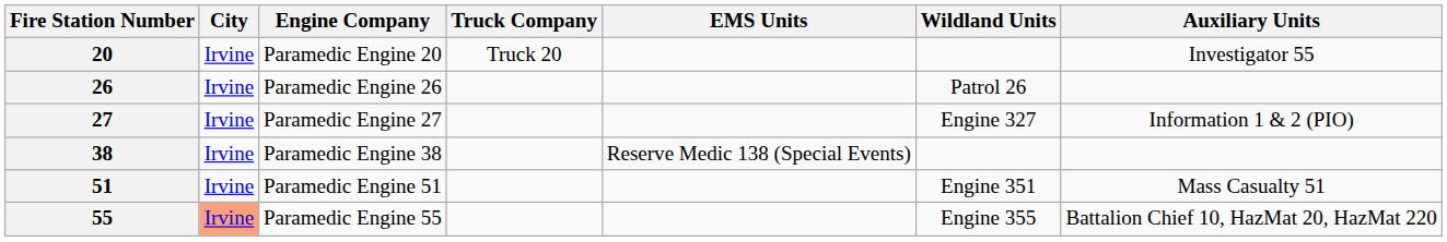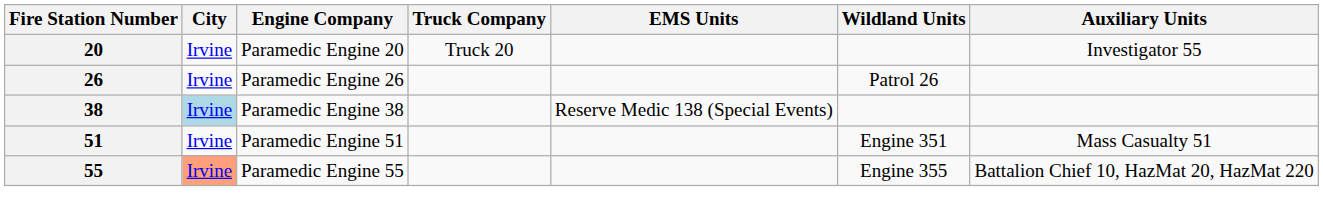- row: 27 | Irvine | Paramedic Engine 27 | Engine 327 | Information 1 & 2 (PIO)
38 | City: no background -> lightblue background
